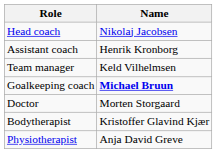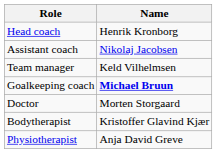Head coach | Name: Nikolaj Jacobsen -> Henrik Kronborg
Assistant coach | Name: Henrik Kronborg -> Nikolaj Jacobsen
